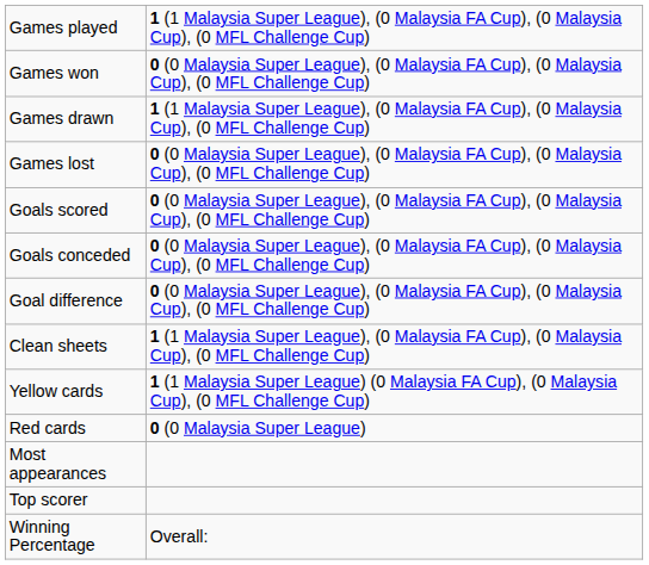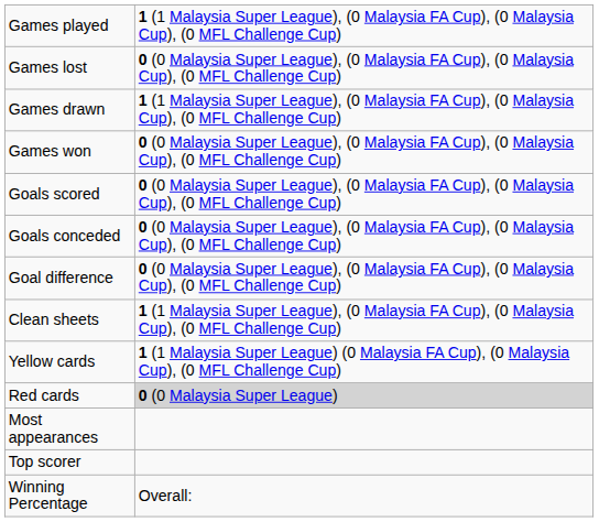rows swapped: Games won <-> Games lost
Red cards | column 2: no background -> lightgrey background
